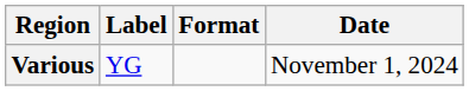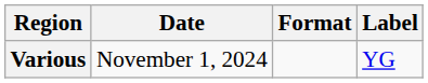columns swapped: Date <-> Label
